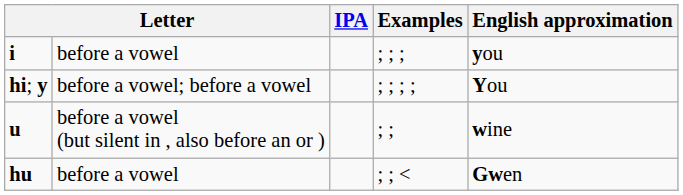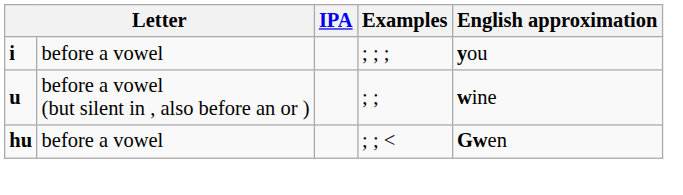- row: hi; y | before a vowel; before a vowel | ; ; ; ; | You
